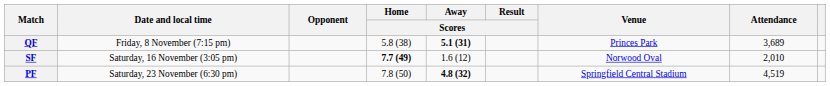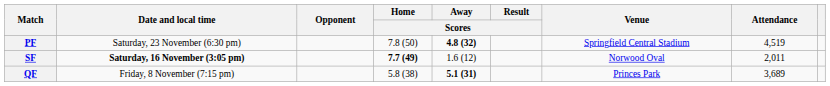rows swapped: QF <-> PF
SF | Date and local time: normal -> bold
SF | Attendance: 2,010 -> 2,011
